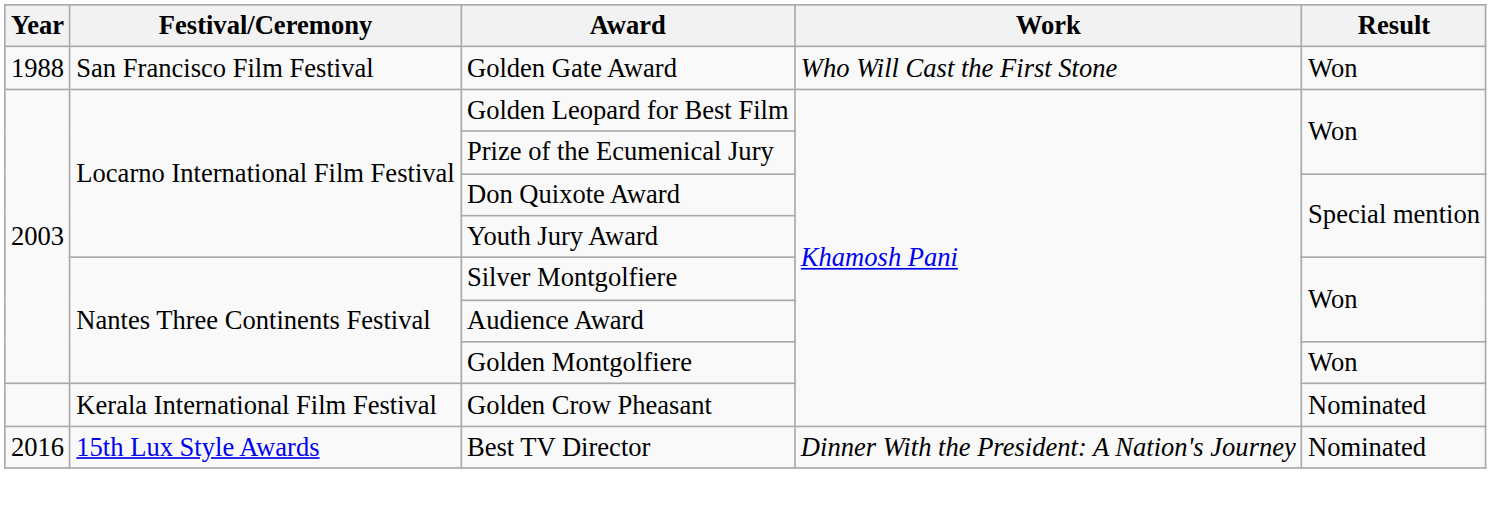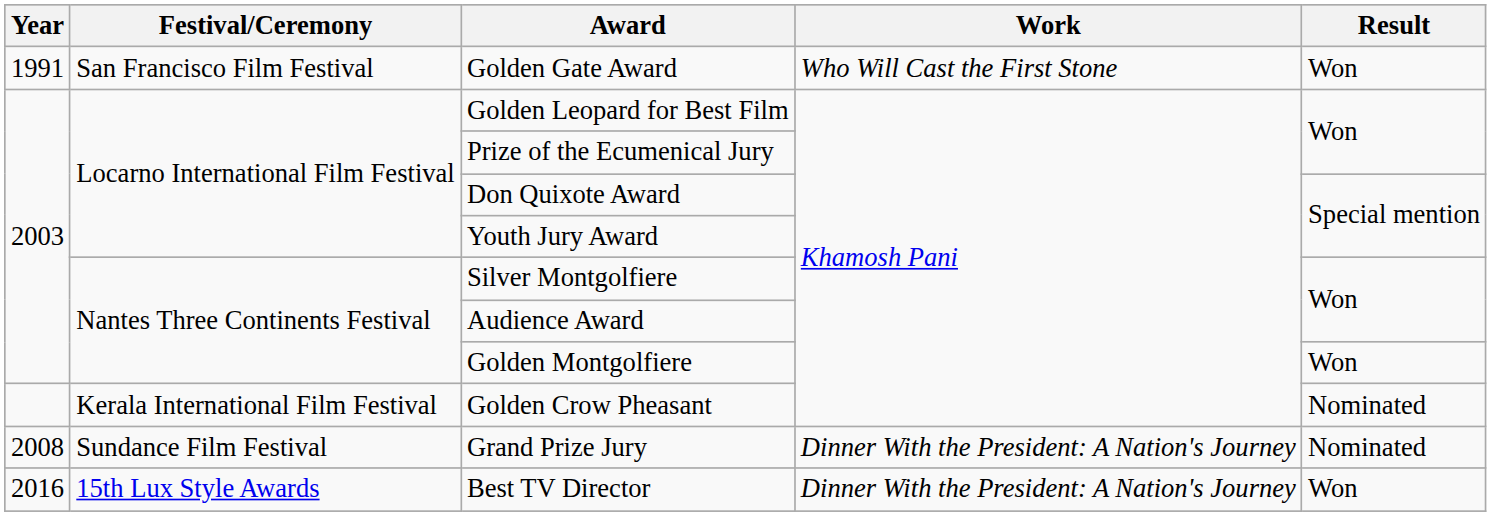Golden Gate Award | Year: 1988 -> 1991
+ row: 2008 | Sundance Film Festival | Grand Prize Jury | Dinner With the President: A Nation's Journey | Nominated
Best TV Director | Result: Nominated -> Won
